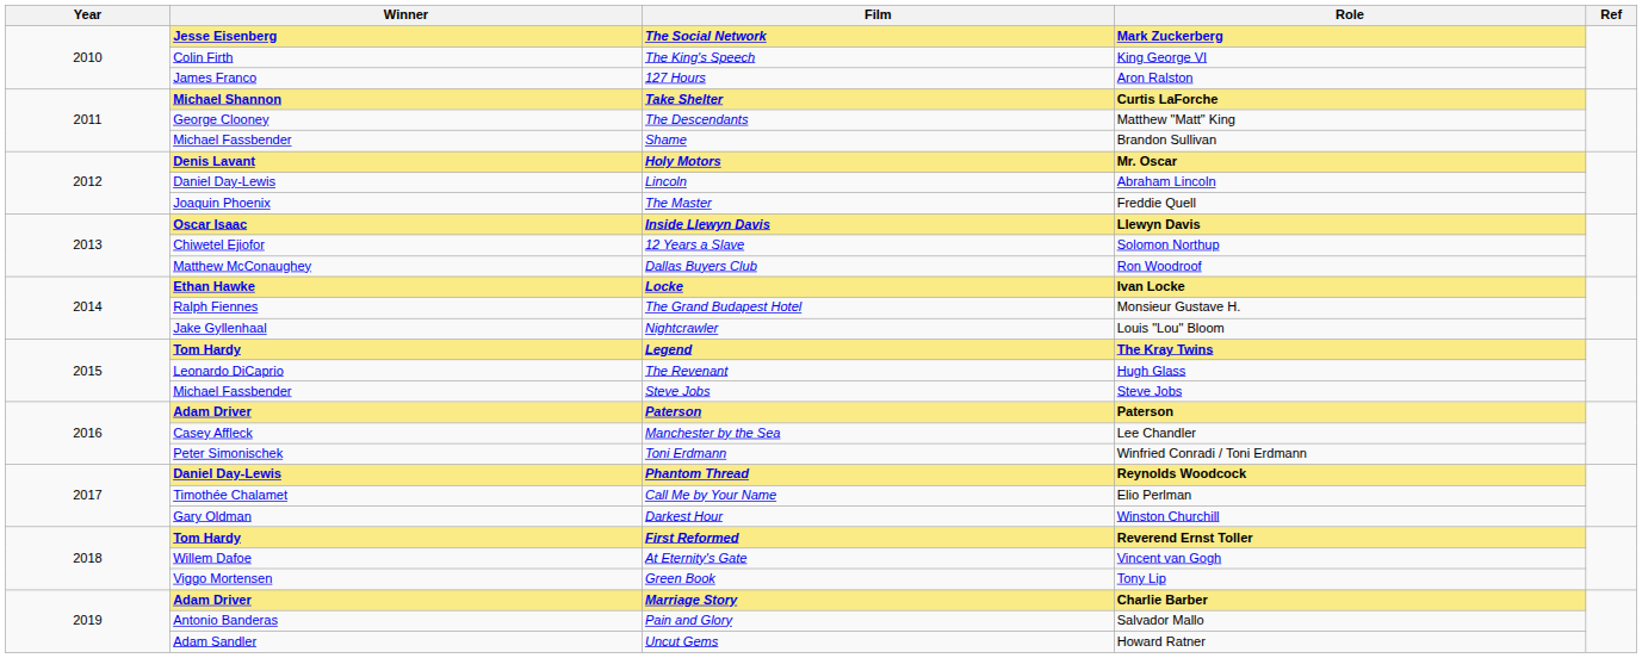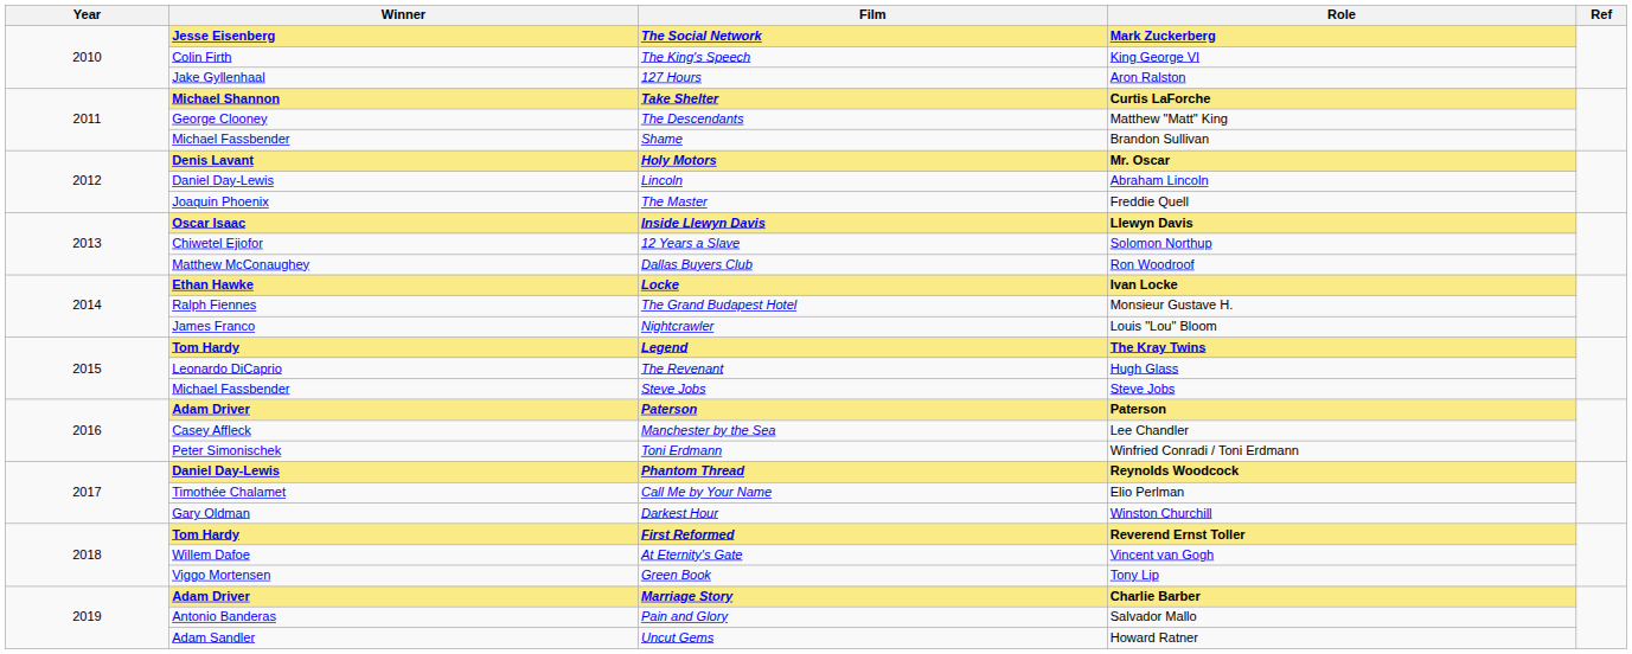127 Hours | Winner: James Franco -> Jake Gyllenhaal
Nightcrawler | Winner: Jake Gyllenhaal -> James Franco
